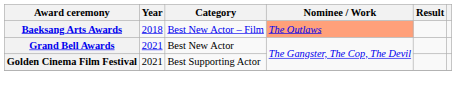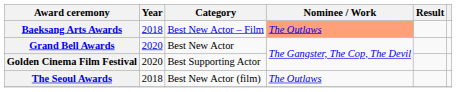Grand Bell Awards | Year: 2021 -> 2020
Golden Cinema Film Festival | Year: 2021 -> 2020
+ row: The Seoul Awards | 2018 | Best New Actor (film) | The Outlaws
